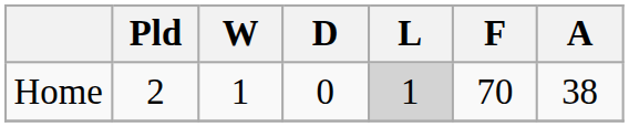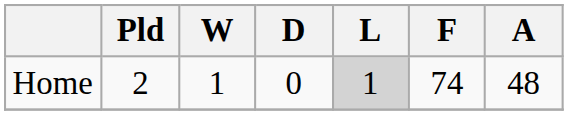Home | F: 70 -> 74
Home | A: 38 -> 48
